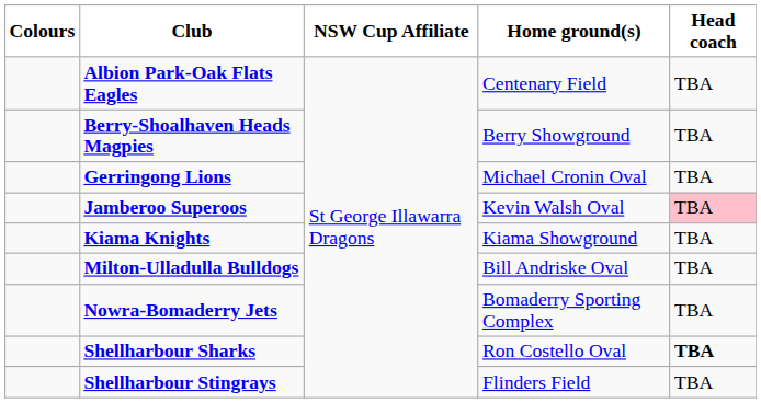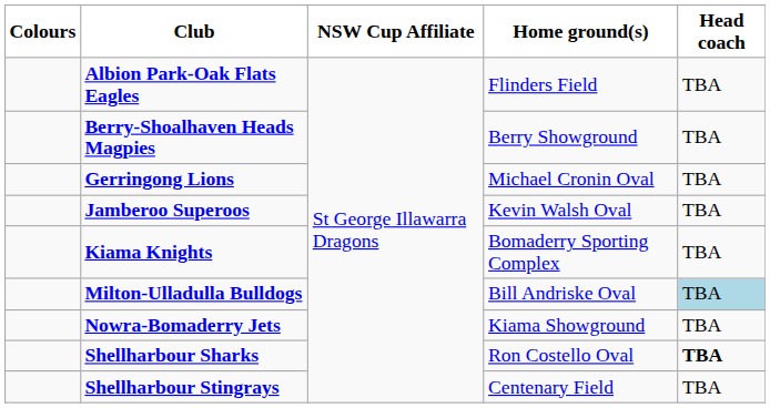Albion Park-Oak Flats Eagles | Home ground(s): Centenary Field -> Flinders Field
Jamberoo Superoos | Head coach: pink background -> no background
Kiama Knights | Home ground(s): Kiama Showground -> Bomaderry Sporting Complex
Milton-Ulladulla Bulldogs | Head coach: no background -> lightblue background
Nowra-Bomaderry Jets | Home ground(s): Bomaderry Sporting Complex -> Kiama Showground
Shellharbour Stingrays | Home ground(s): Flinders Field -> Centenary Field
